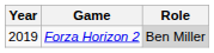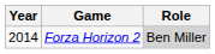Forza Horizon 2 | Year: 2019 -> 2014
